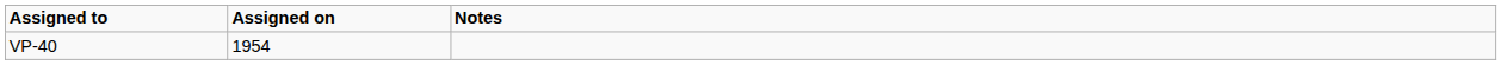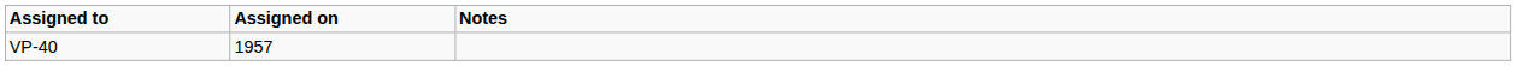VP-40 | Assigned on: 1954 -> 1957
